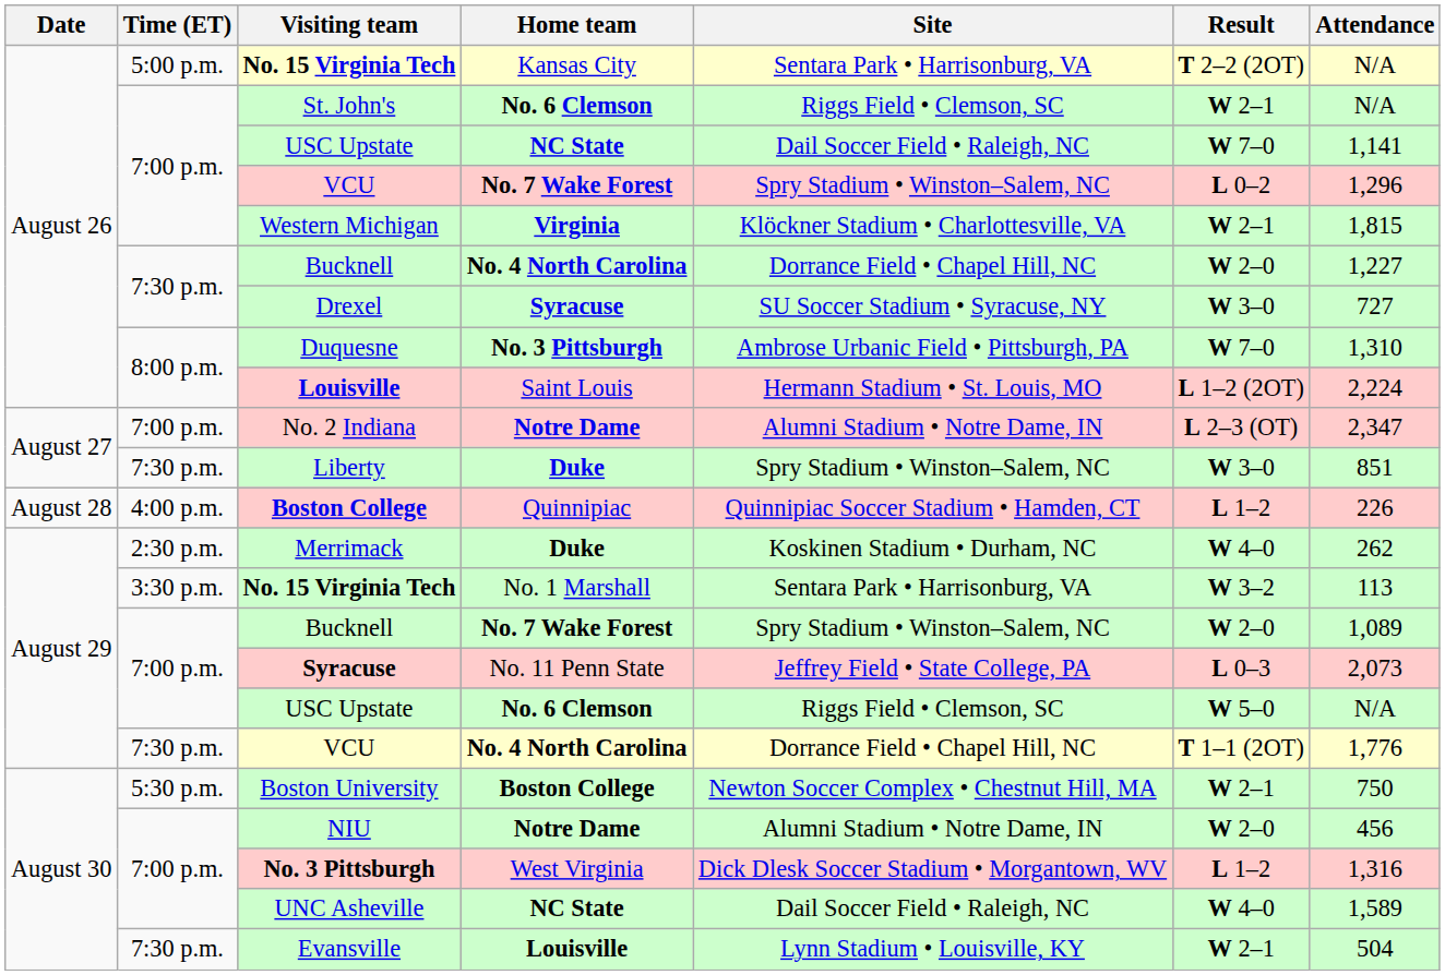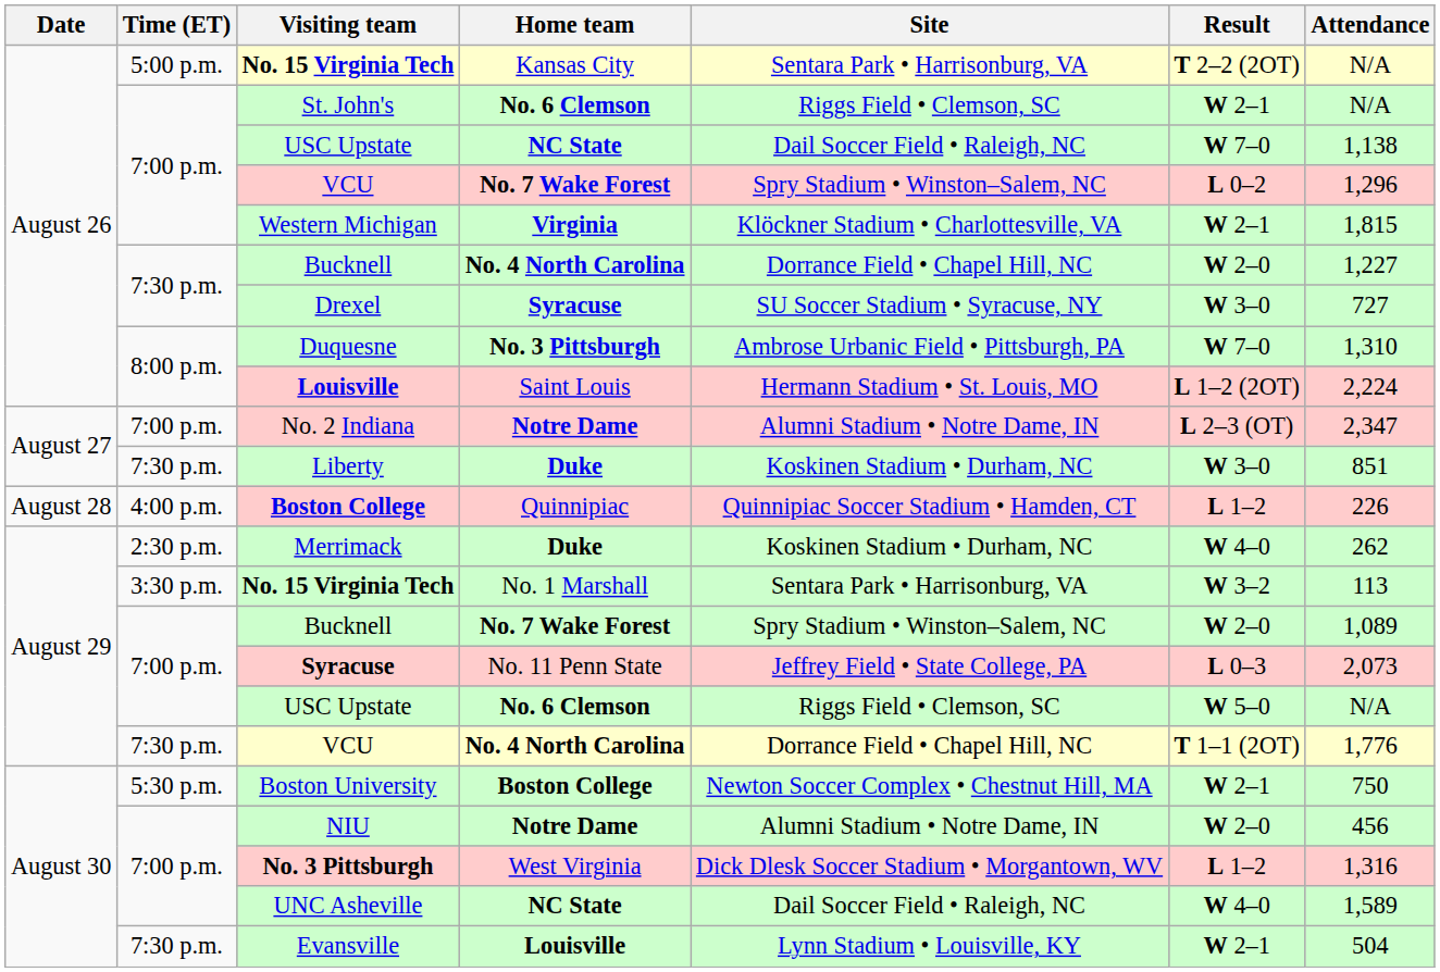USC Upstate / NC State | Attendance: 1,141 -> 1,138
Liberty | Site: Spry Stadium • Winston–Salem, NC -> Koskinen Stadium • Durham, NC
